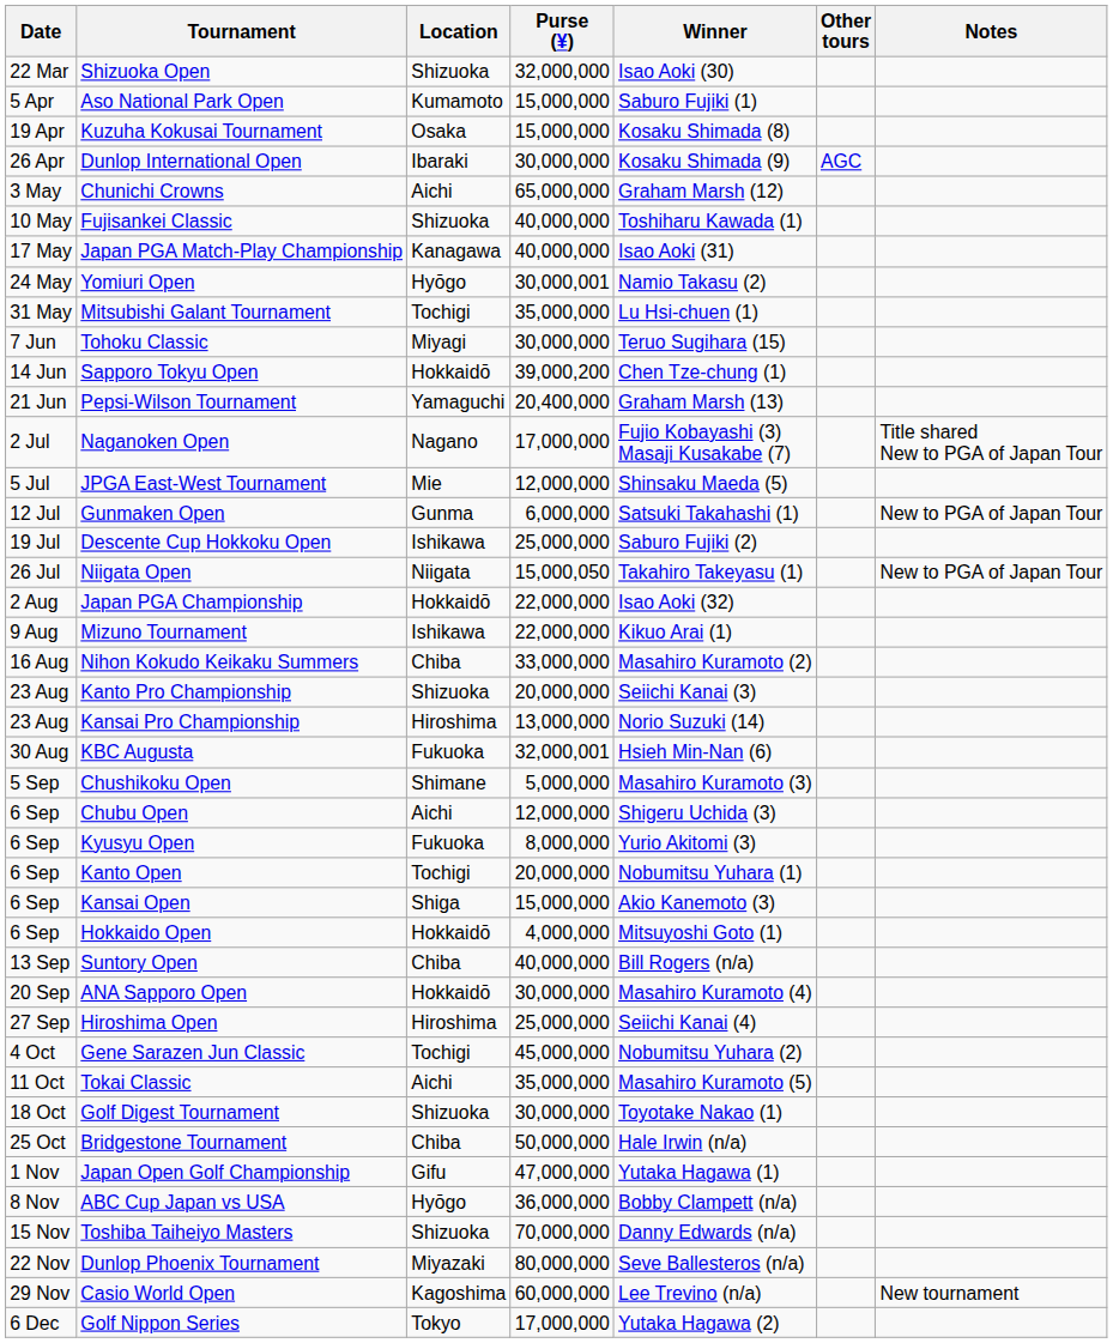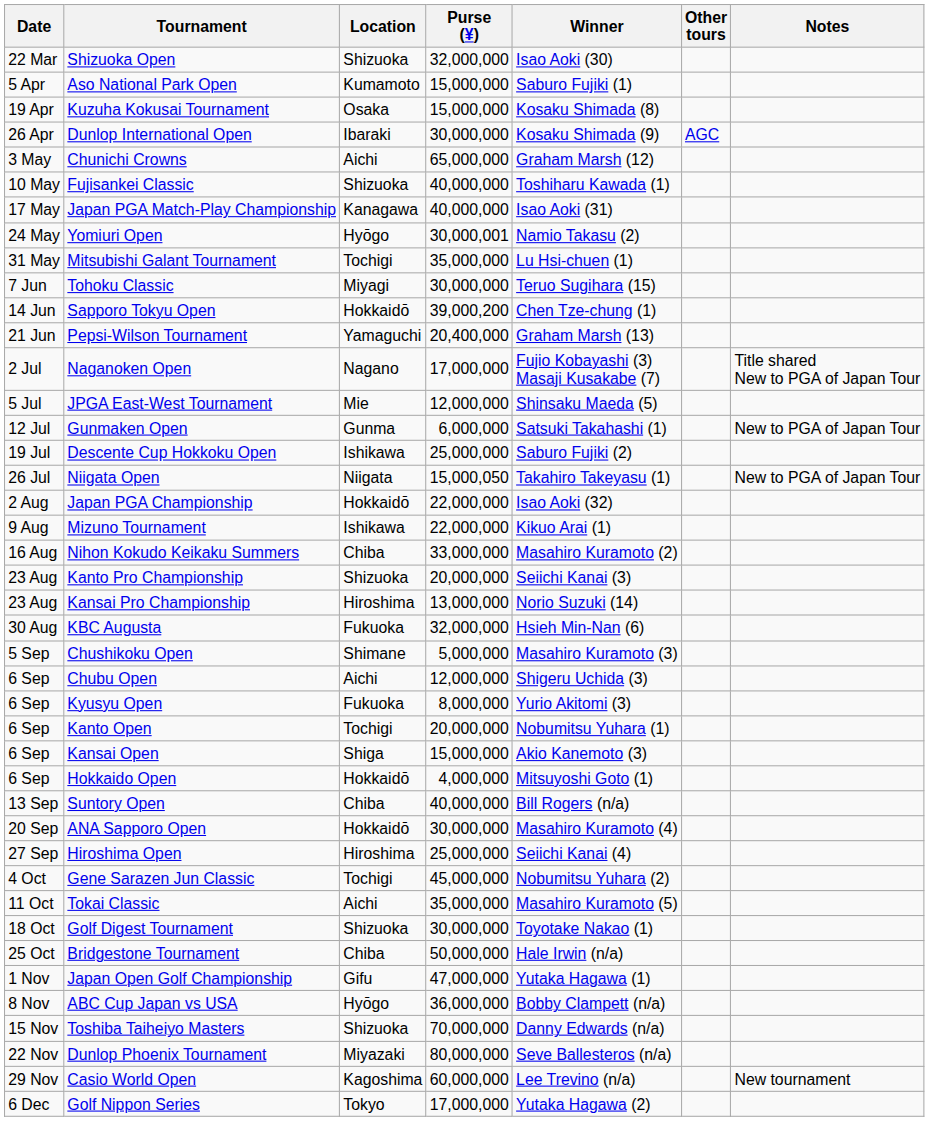KBC Augusta | Purse (¥): 32,000,001 -> 32,000,000
